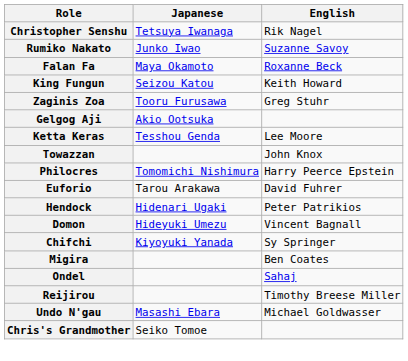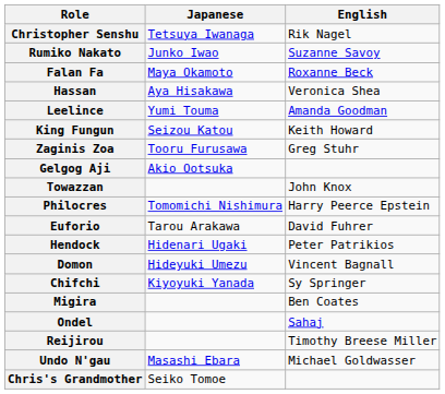+ row: Hassan | Aya Hisakawa | Veronica Shea
+ row: Leelince | Yumi Touma | Amanda Goodman
- row: Ketta Keras | Tesshou Genda | Lee Moore
